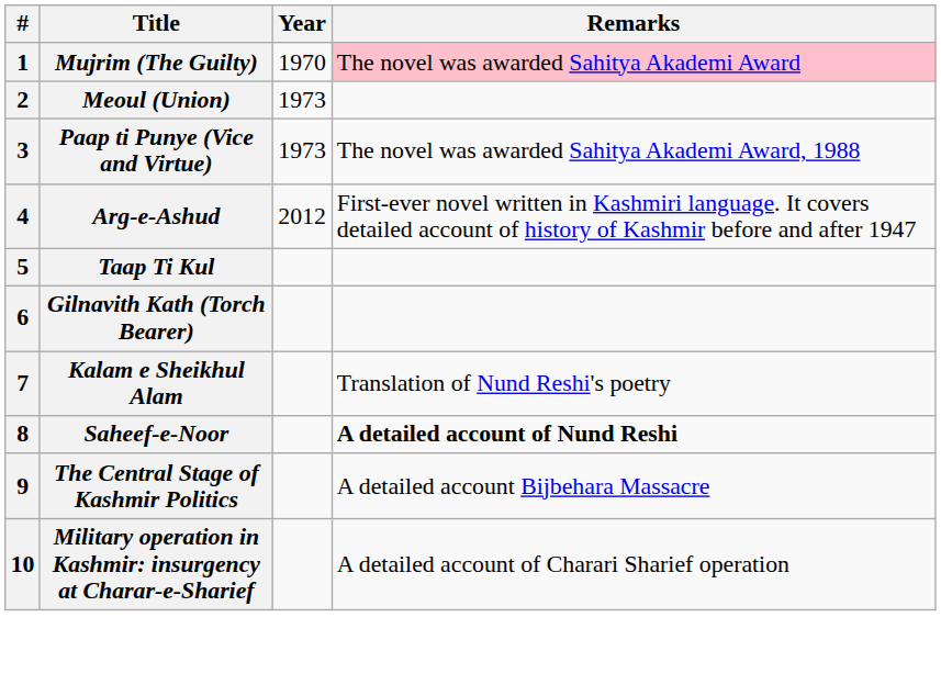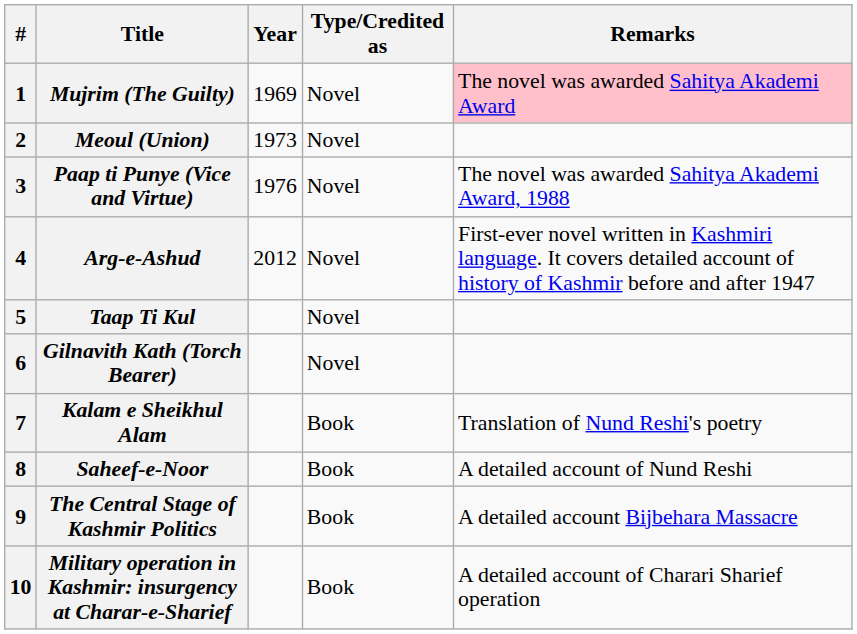+ column: Type/Credited as | Novel | Novel | Novel | Novel | Novel | Novel | Book | Book | Book | Book
Mujrim (The Guilty) | Year: 1970 -> 1969
Paap ti Punye (Vice and Virtue) | Year: 1973 -> 1976
Saheef-e-Noor | Remarks: bold -> normal
